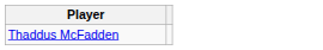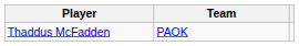+ column: Team | PAOK
